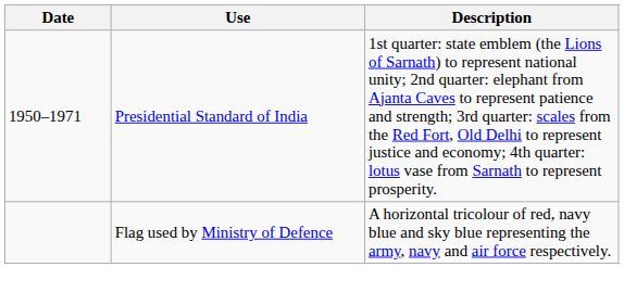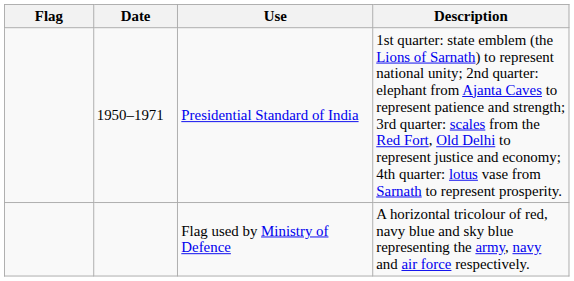+ column: Flag
